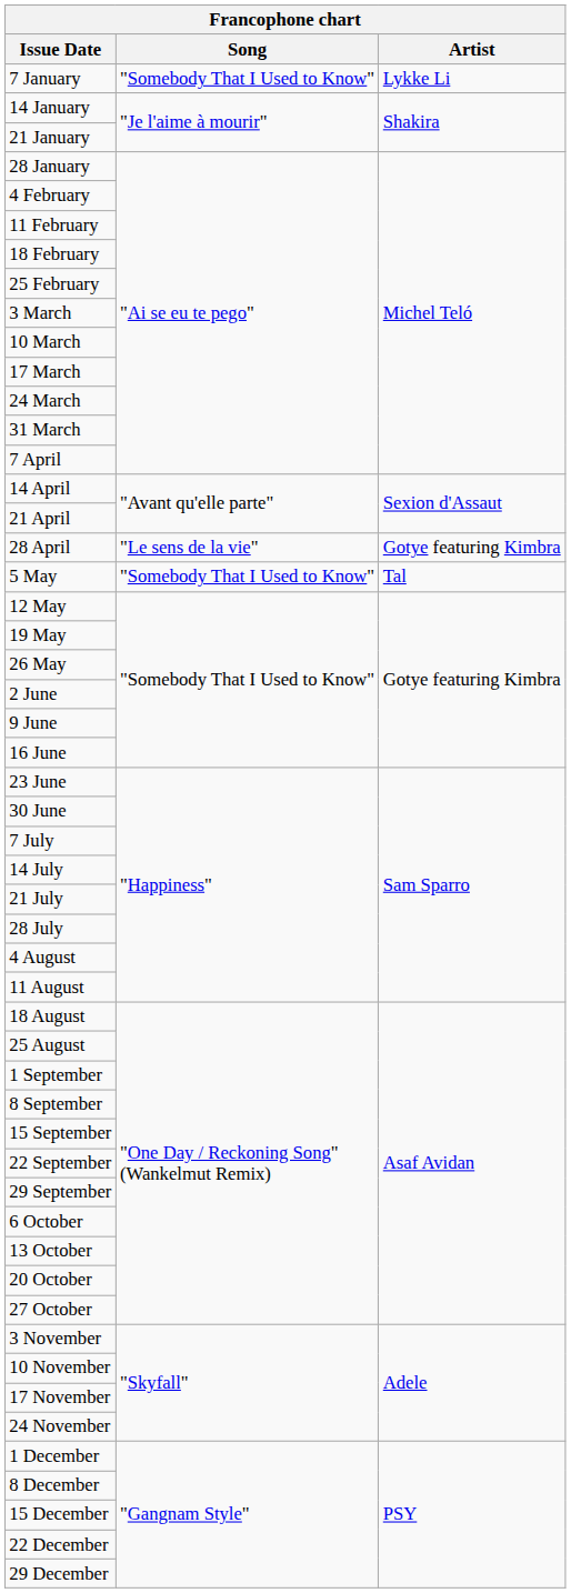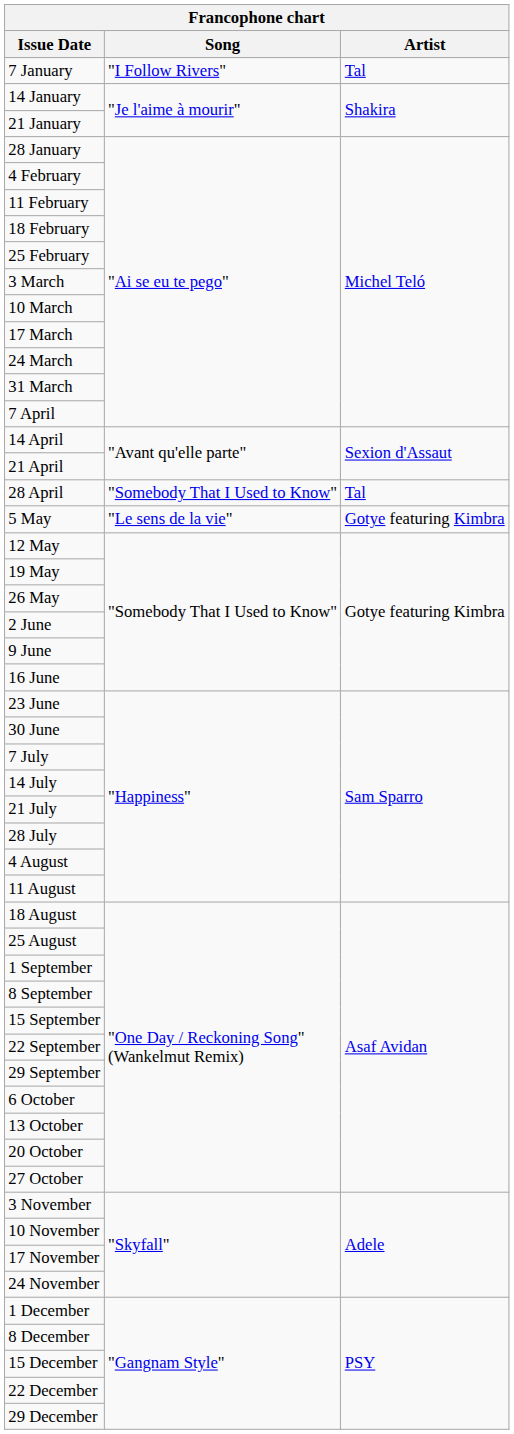7 January | Song: "Somebody That I Used to Know" -> "I Follow Rivers"
7 January | Artist: Lykke Li -> Tal
28 April | Song: "Le sens de la vie" -> "Somebody That I Used to Know"
28 April | Artist: Gotye featuring Kimbra -> Tal
5 May | Song: "Somebody That I Used to Know" -> "Le sens de la vie"
5 May | Artist: Tal -> Gotye featuring Kimbra
